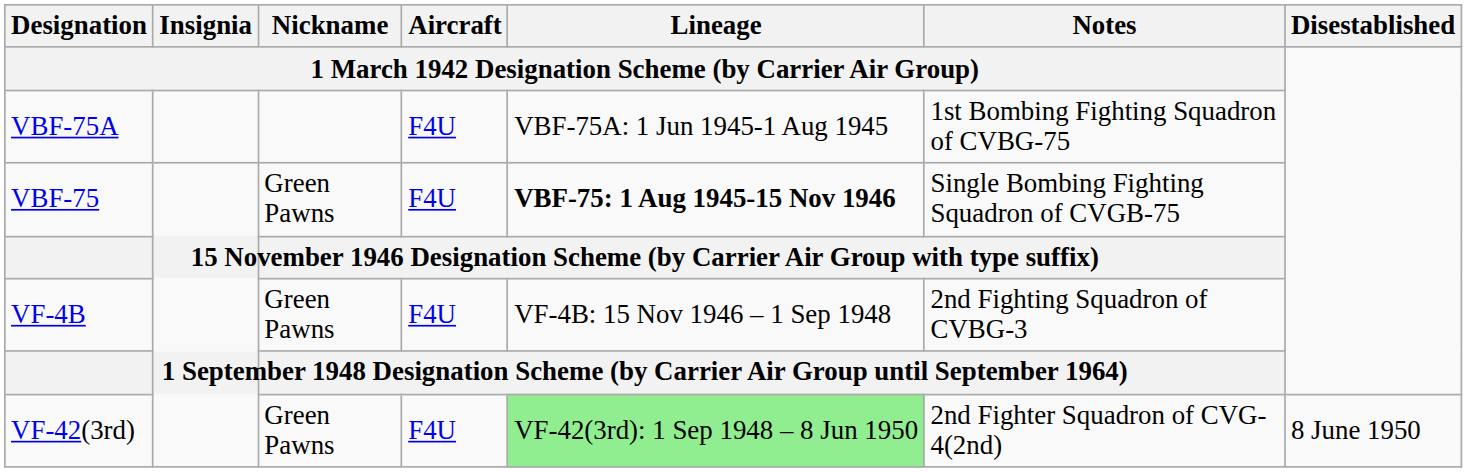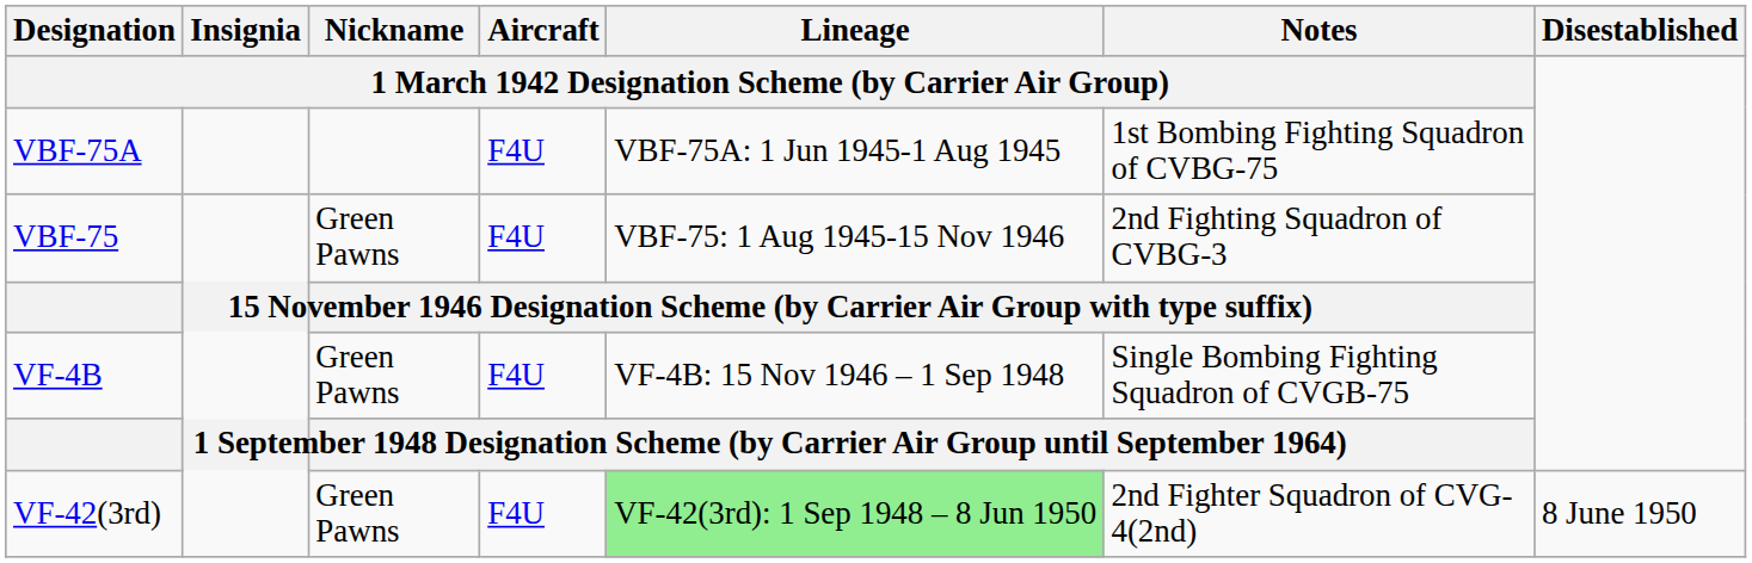VBF-75 | column 5: bold -> normal
VBF-75 | column 6: Single Bombing Fighting Squadron of CVGB-75 -> 2nd Fighting Squadron of CVBG-3
VF-4B | column 6: 2nd Fighting Squadron of CVBG-3 -> Single Bombing Fighting Squadron of CVGB-75
